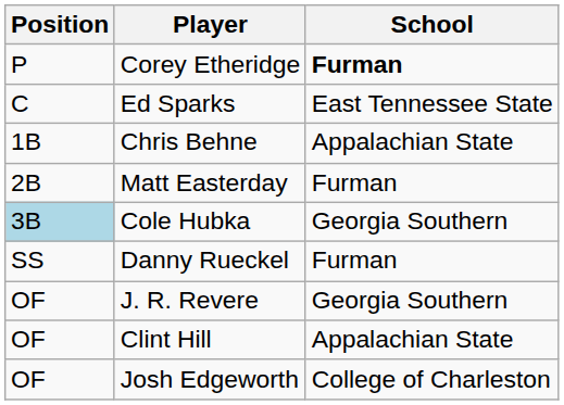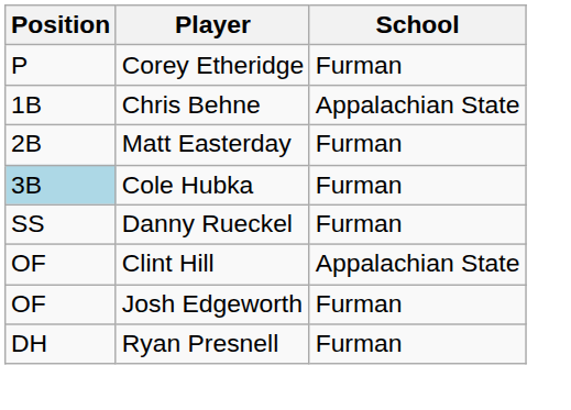Corey Etheridge | School: bold -> normal
- row: C | Ed Sparks | East Tennessee State
Cole Hubka | School: Georgia Southern -> Furman
- row: OF | J. R. Revere | Georgia Southern
Josh Edgeworth | School: College of Charleston -> Furman
+ row: DH | Ryan Presnell | Furman
